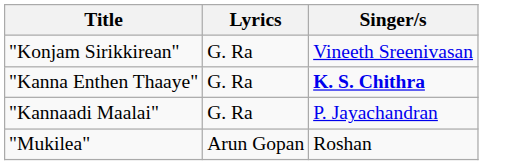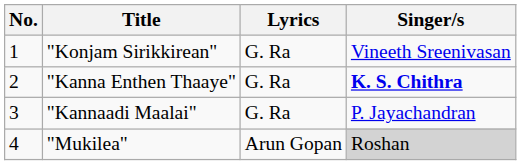+ column: No. | 1 | 2 | 3 | 4
"Mukilea" | Singer/s: no background -> lightgrey background
